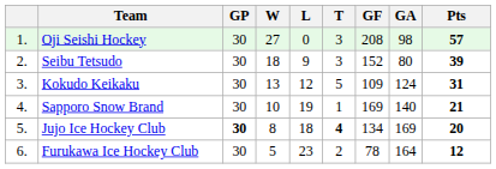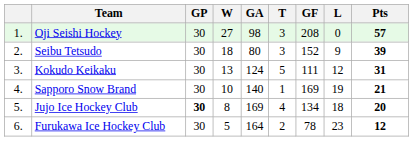columns swapped: L <-> GA
Kokudo Keikaku | GF: 109 -> 111
Jujo Ice Hockey Club | T: bold -> normal
